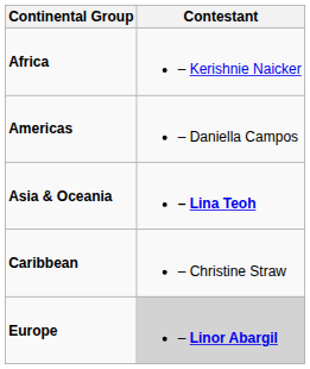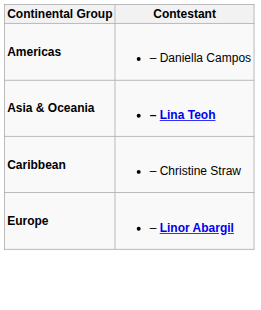- row: Africa | – Kerishnie Naicker
Europe | Contestant: lightgrey background -> no background
